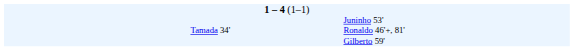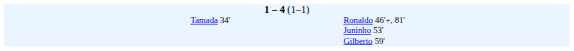rows swapped: Ronaldo 46'+, 81' <-> Juninho 53'
